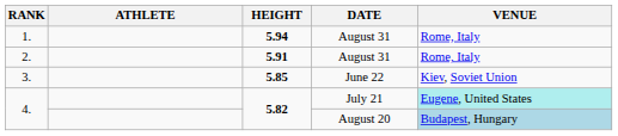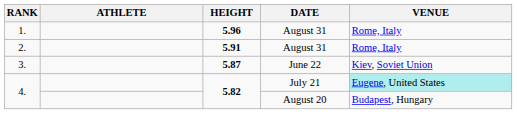1. | HEIGHT: 5.94 -> 5.96
3. | HEIGHT: 5.85 -> 5.87
4. / August 20 | VENUE: lightblue background -> no background
